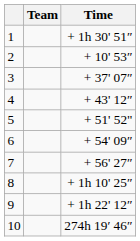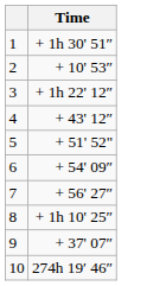- column: Team
3 | Time: + 37' 07″ -> + 1h 22' 12″
9 | Time: + 1h 22' 12″ -> + 37' 07″
